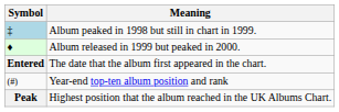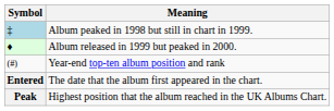rows swapped: Year-end top-ten album position and rank <-> The date that the album first appeared in the chart.
